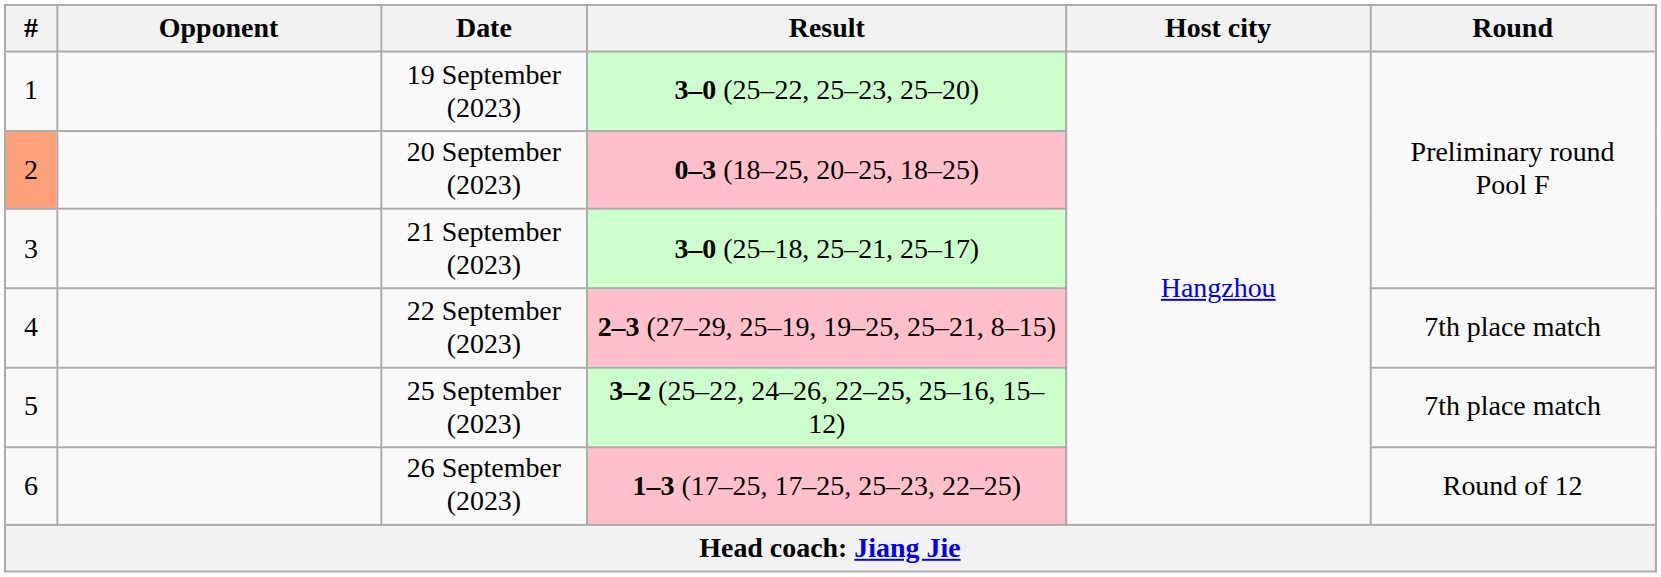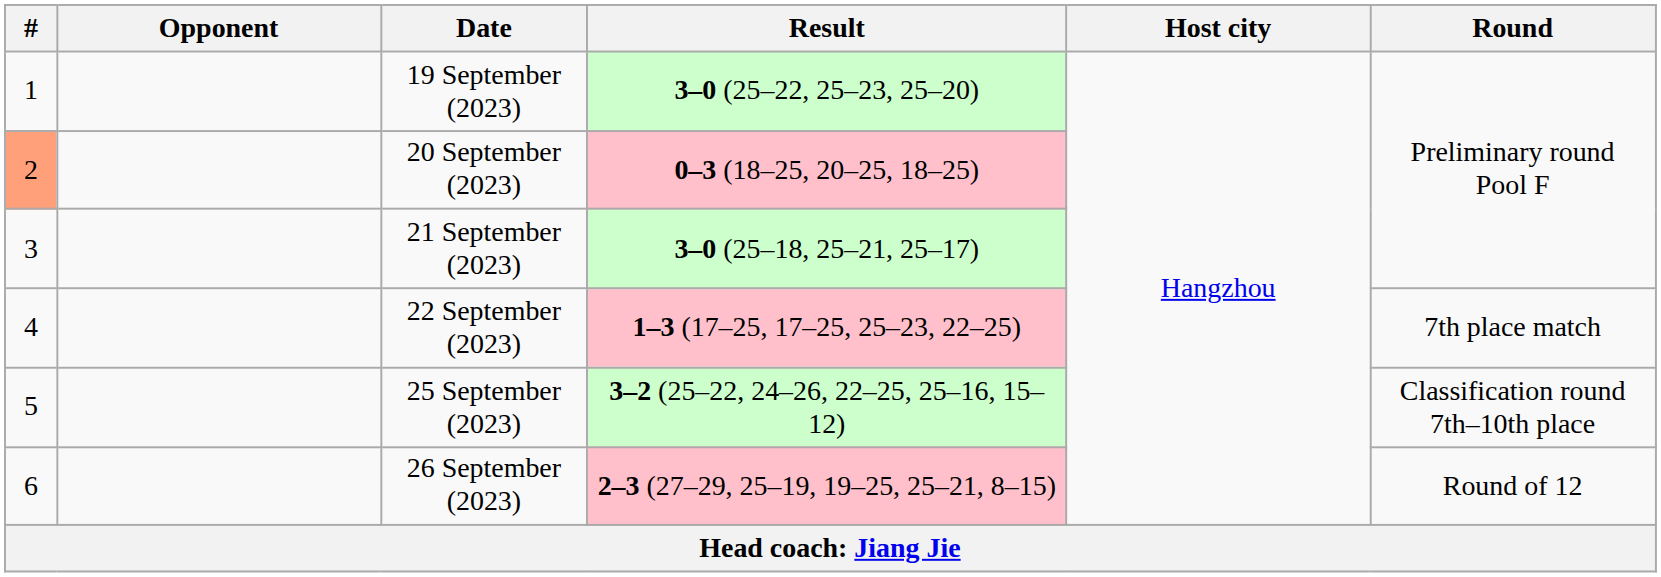22 September (2023) | Result: 2–3 (27–29, 25–19, 19–25, 25–21, 8–15) -> 1–3 (17–25, 17–25, 25–23, 22–25)
25 September (2023) | Round: 7th place match -> Classification round 7th–10th place
26 September (2023) | Result: 1–3 (17–25, 17–25, 25–23, 22–25) -> 2–3 (27–29, 25–19, 19–25, 25–21, 8–15)
